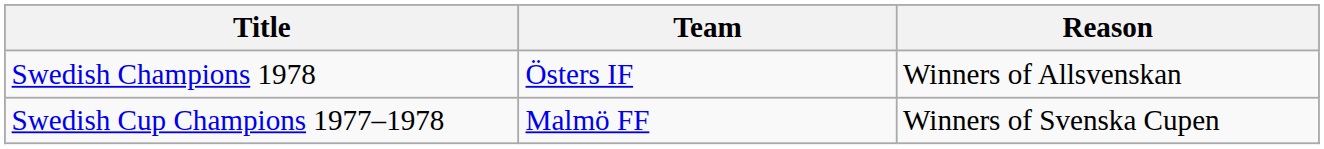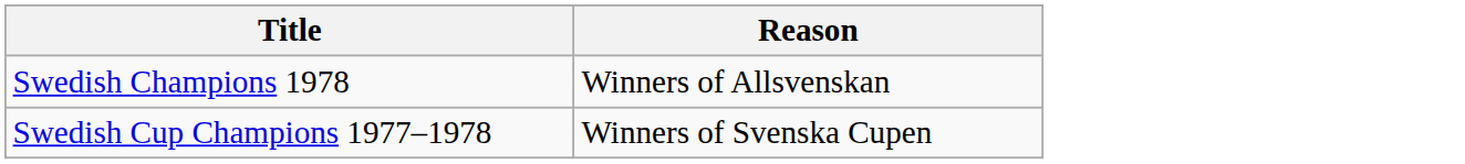- column: Team | Östers IF | Malmö FF
